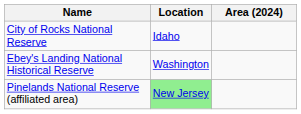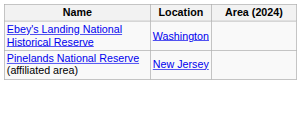- row: City of Rocks National Reserve | Idaho
Pinelands National Reserve (affiliated area) | Location: lightgreen background -> no background
